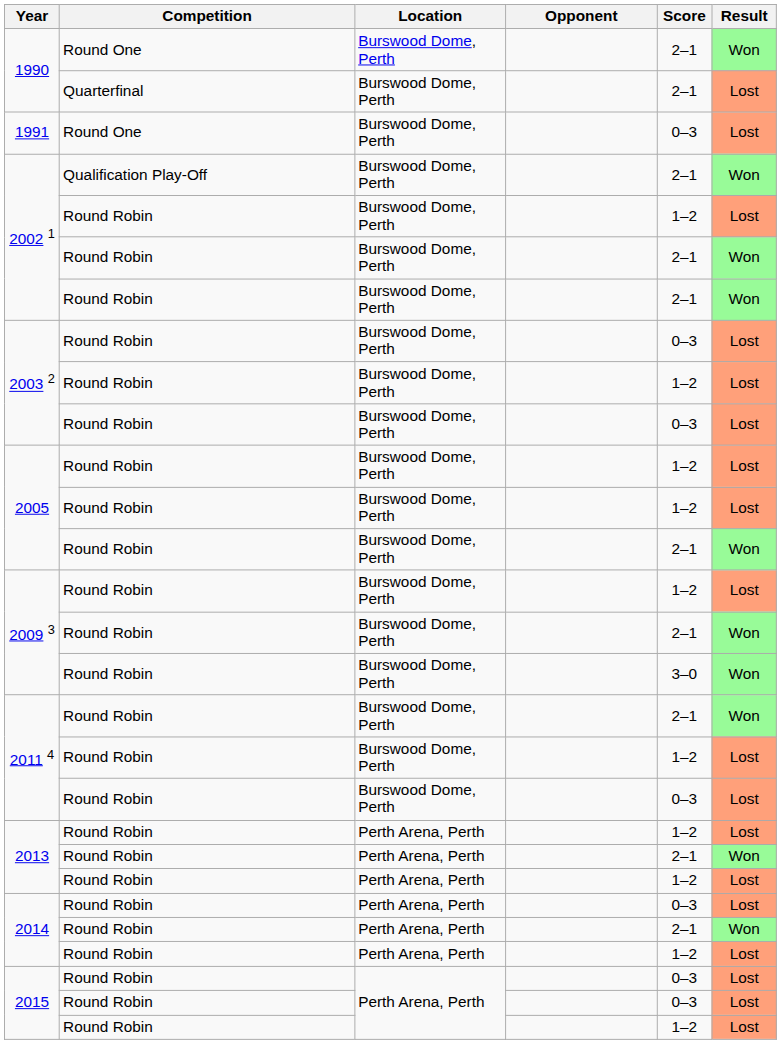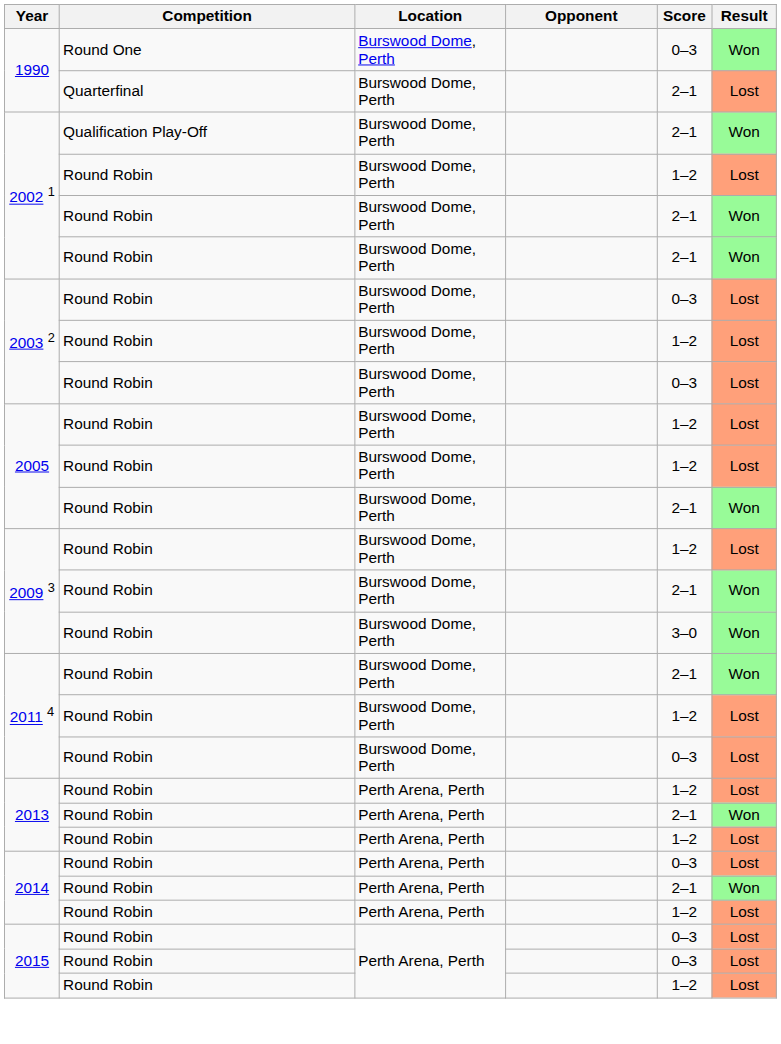1990 / Round One | Score: 2–1 -> 0–3
- row: 1991 | Round One | Burswood Dome, Perth | 0–3 | Lost
